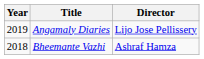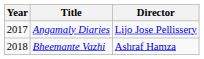Angamaly Diaries | Year: 2019 -> 2017
